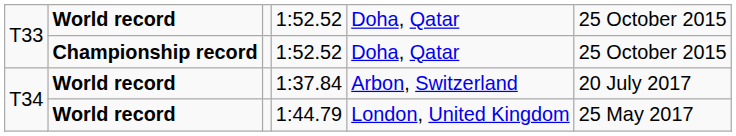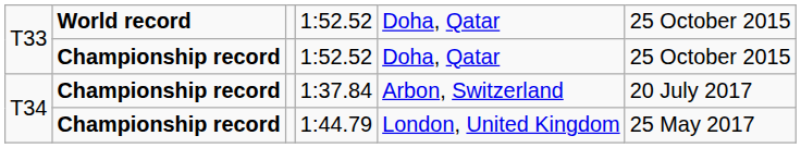1:37.84 | column 2: World record -> Championship record
1:44.79 | column 2: World record -> Championship record
